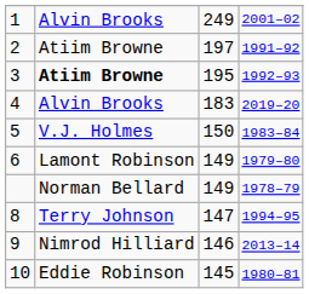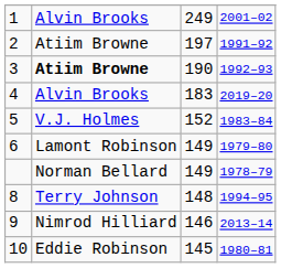3 | column 3: 195 -> 190
5 | column 3: 150 -> 152
8 | column 3: 147 -> 148
